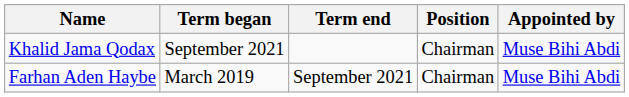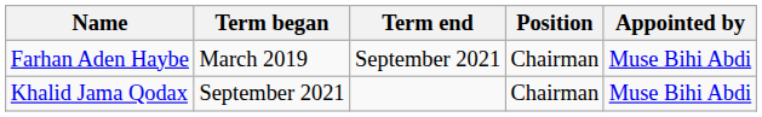rows swapped: Farhan Aden Haybe <-> Khalid Jama Qodax
